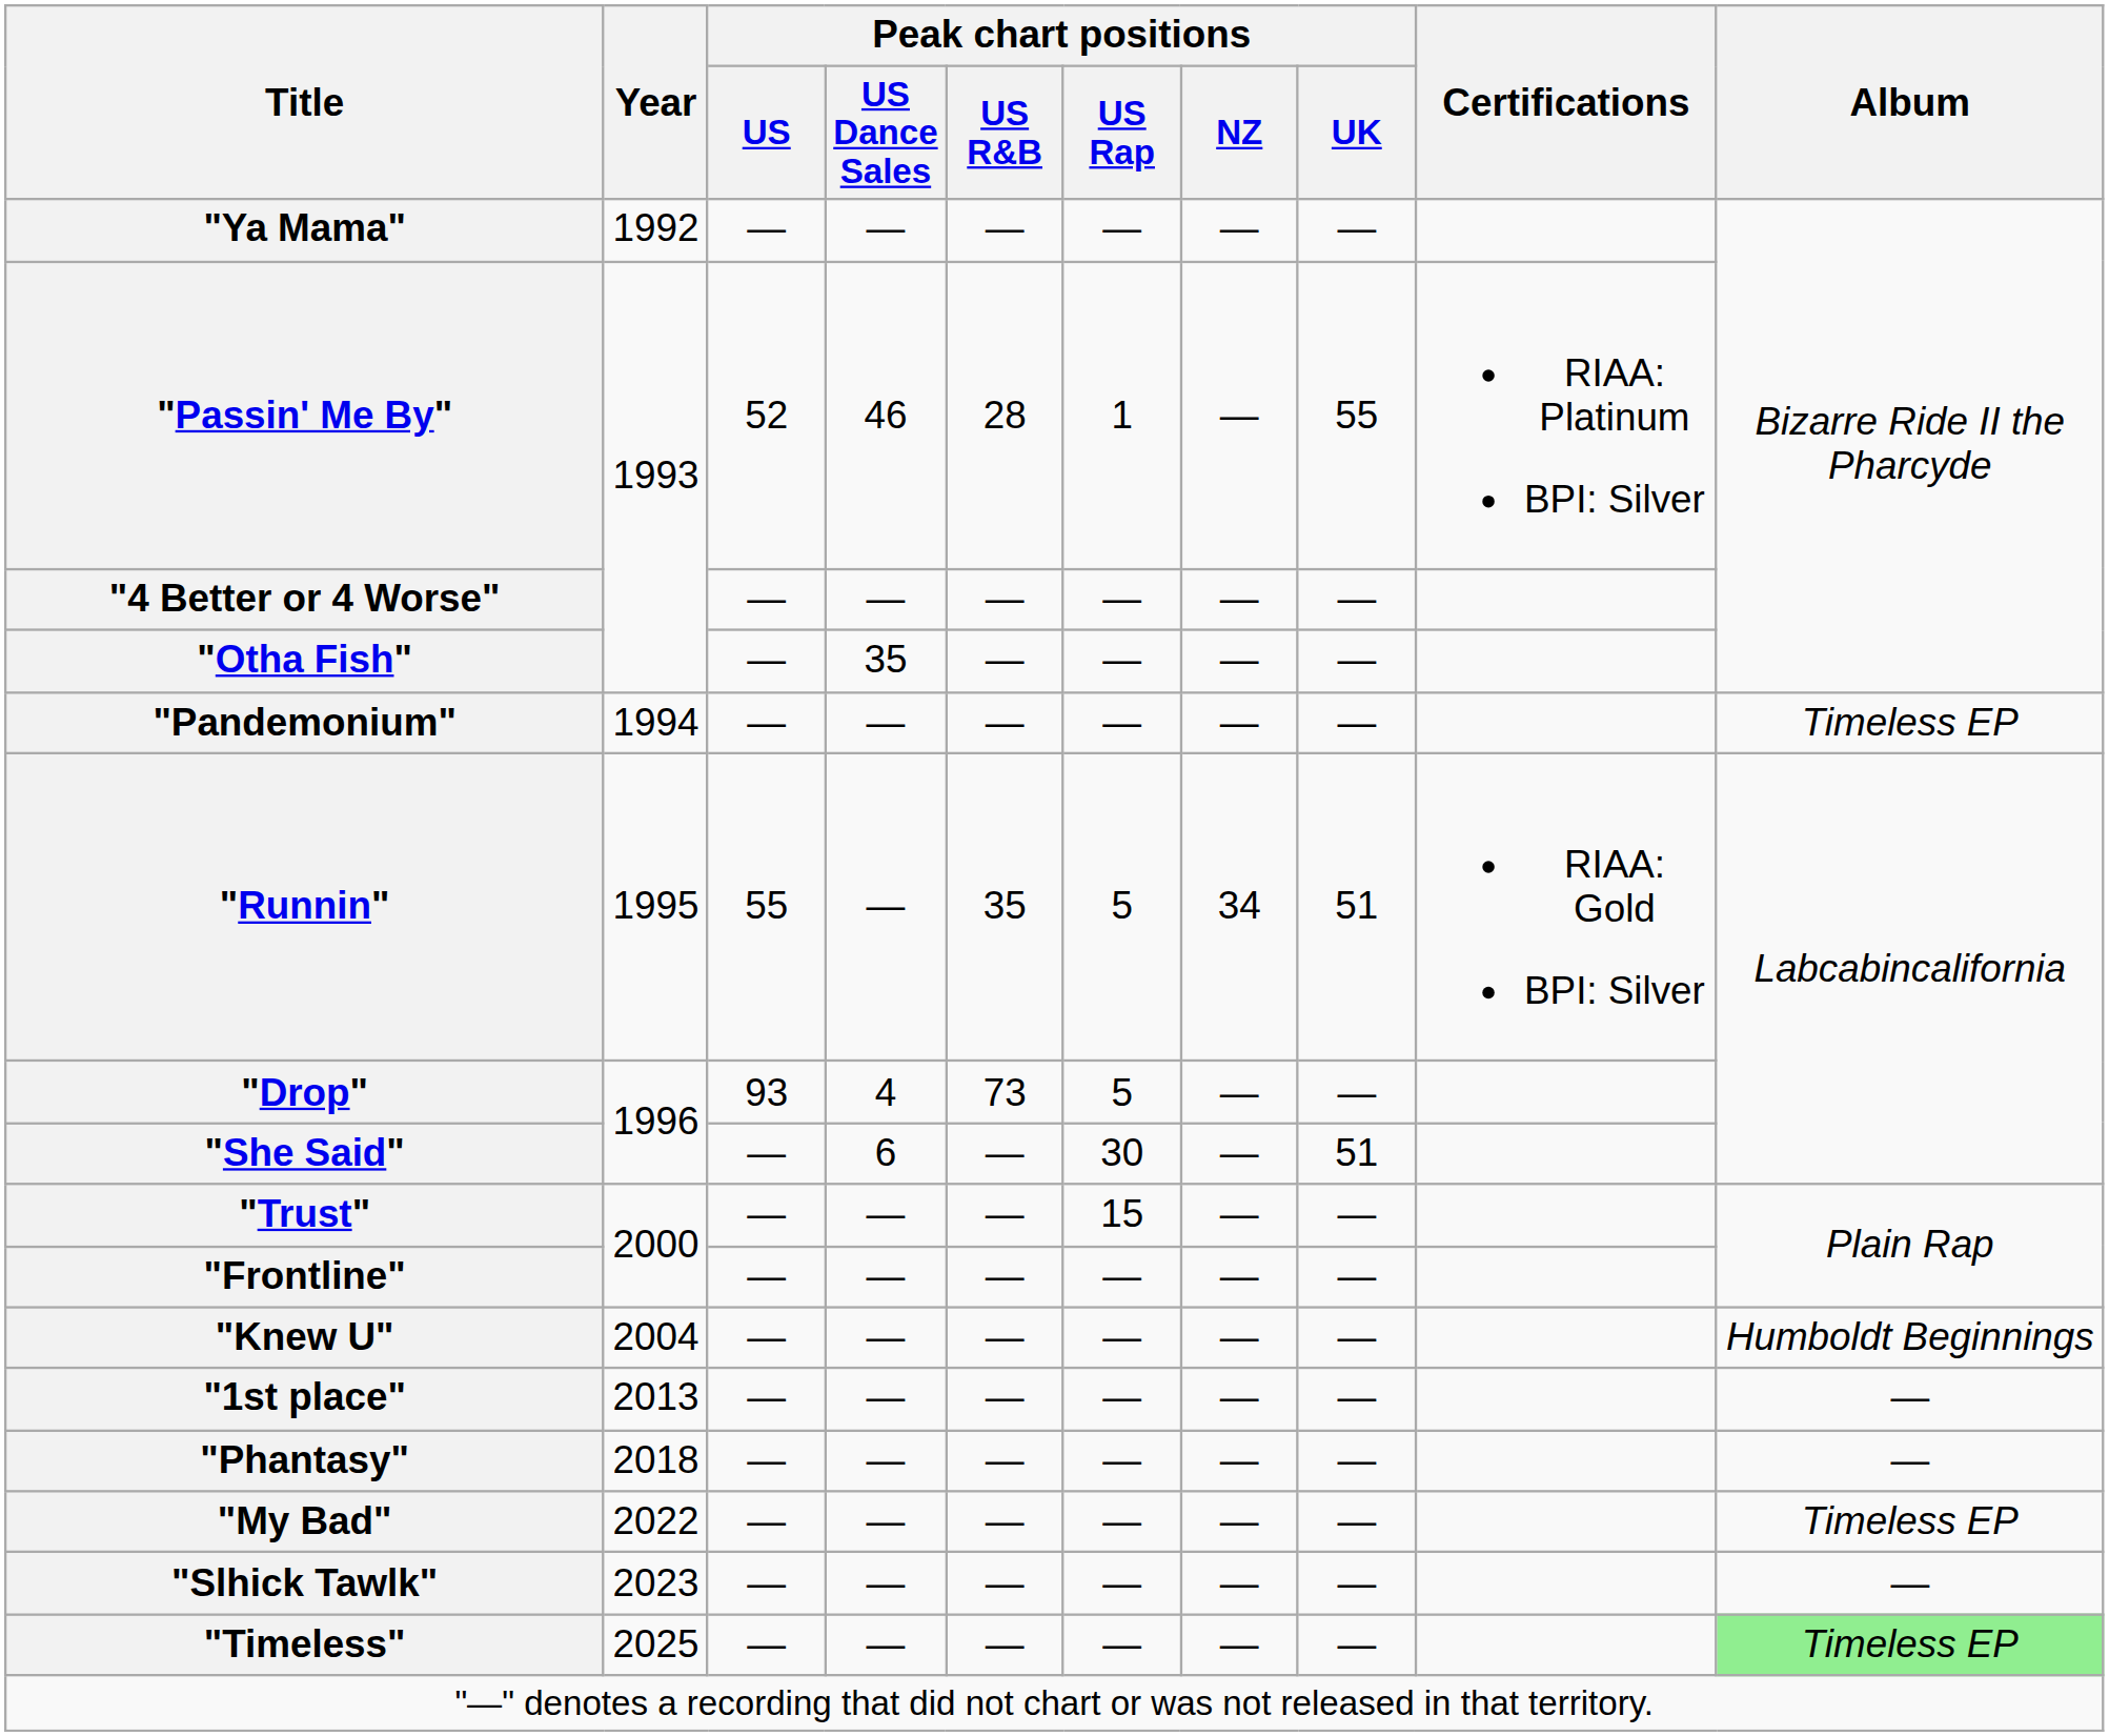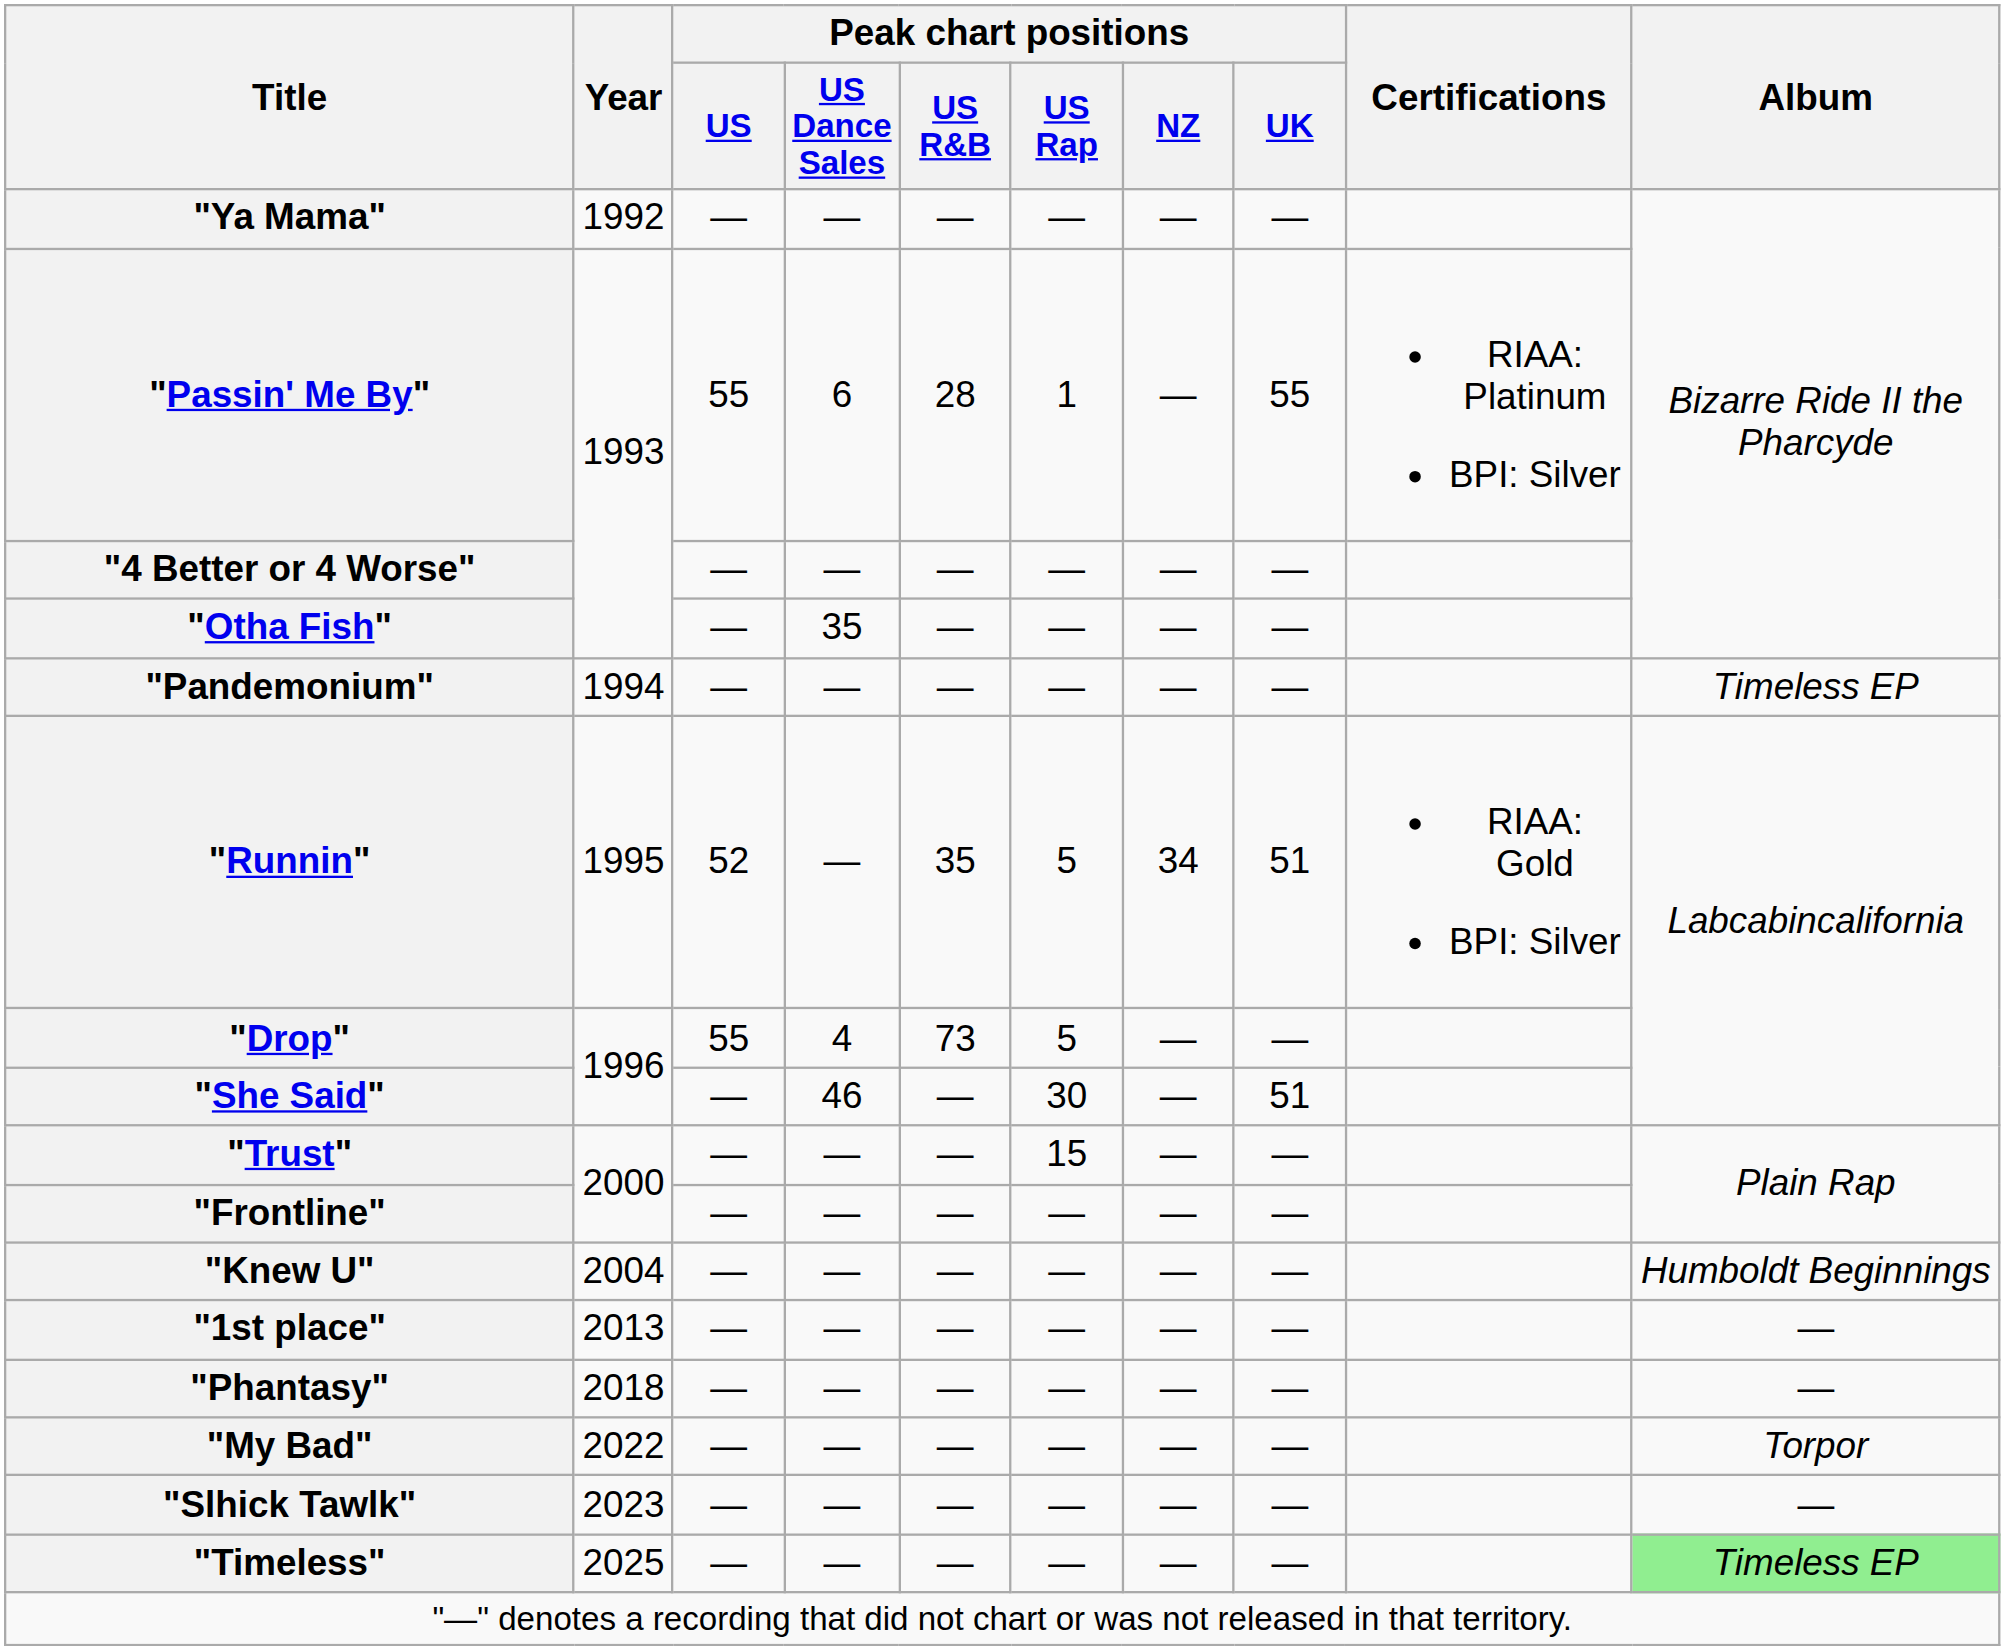"Passin' Me By" | Peak chart positions / US: 52 -> 55
"Passin' Me By" | Peak chart positions / US Dance Sales: 46 -> 6
"Runnin" | Peak chart positions / US: 55 -> 52
"Drop" | Peak chart positions / US: 93 -> 55
"She Said" | Peak chart positions / US Dance Sales: 6 -> 46
"My Bad" | Album: Timeless EP -> Torpor
